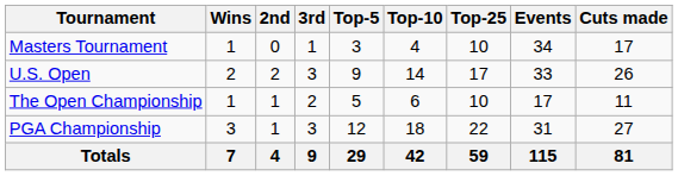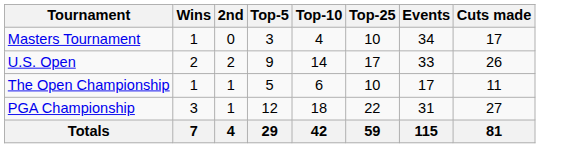- column: 3rd | 1 | 3 | 2 | 3 | 9
